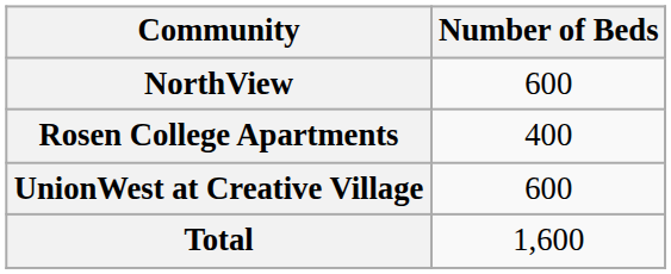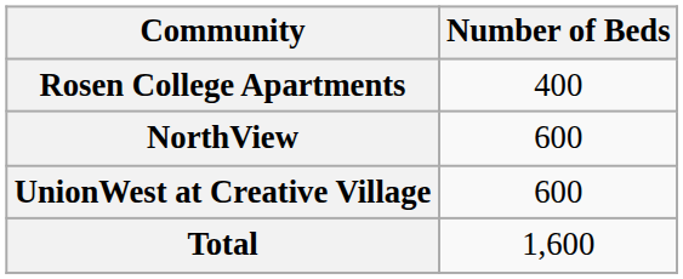rows swapped: NorthView <-> Rosen College Apartments
